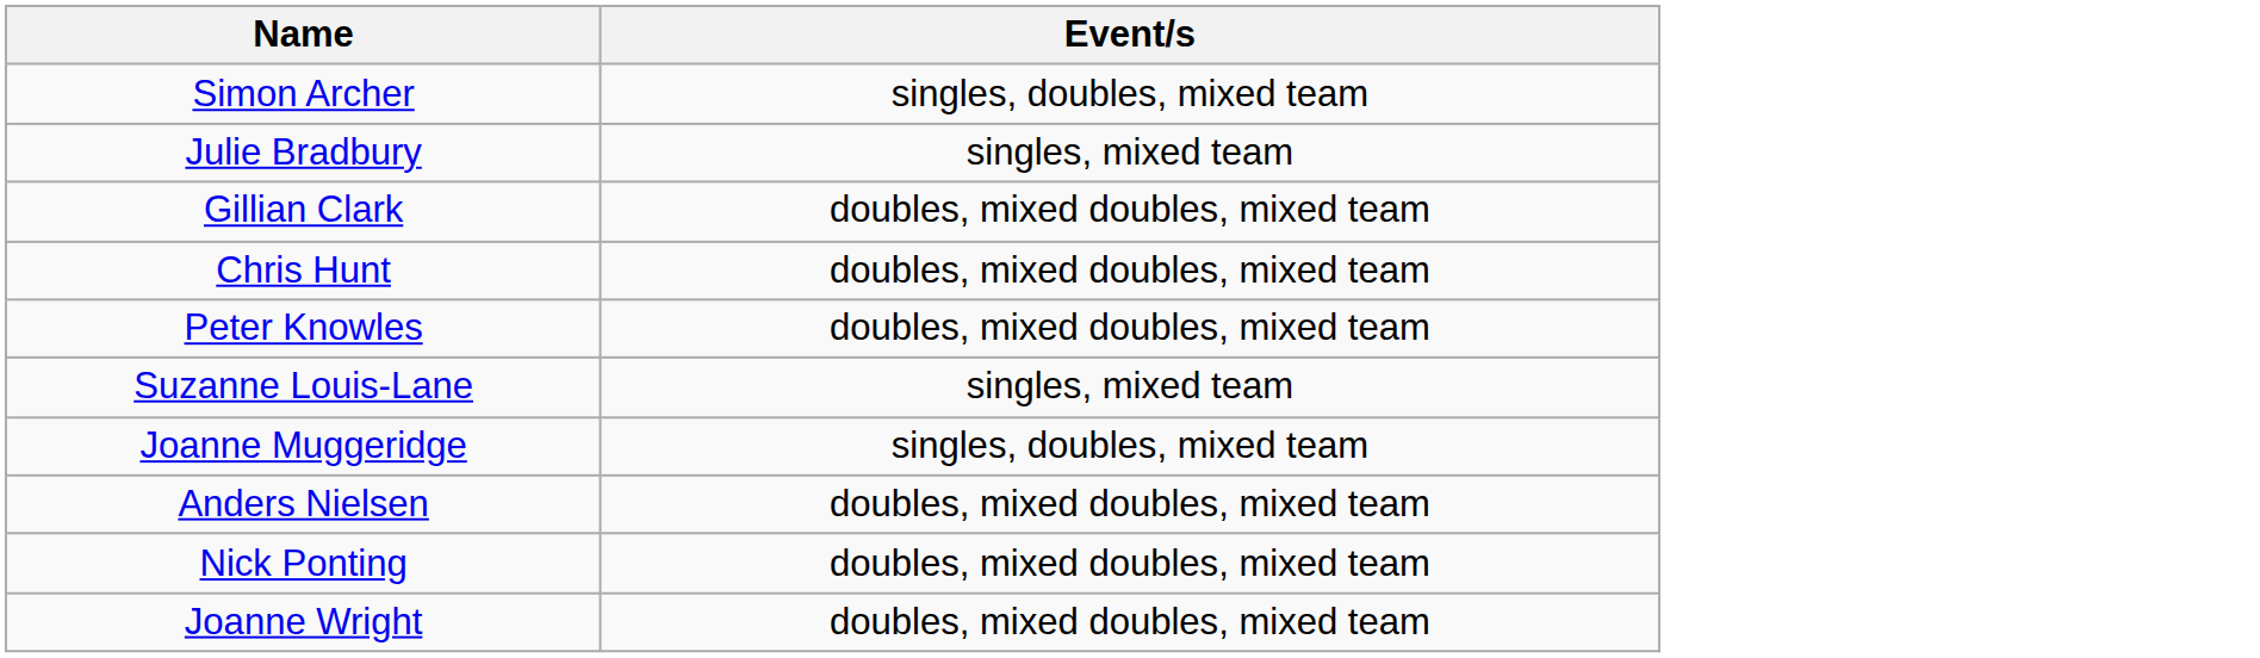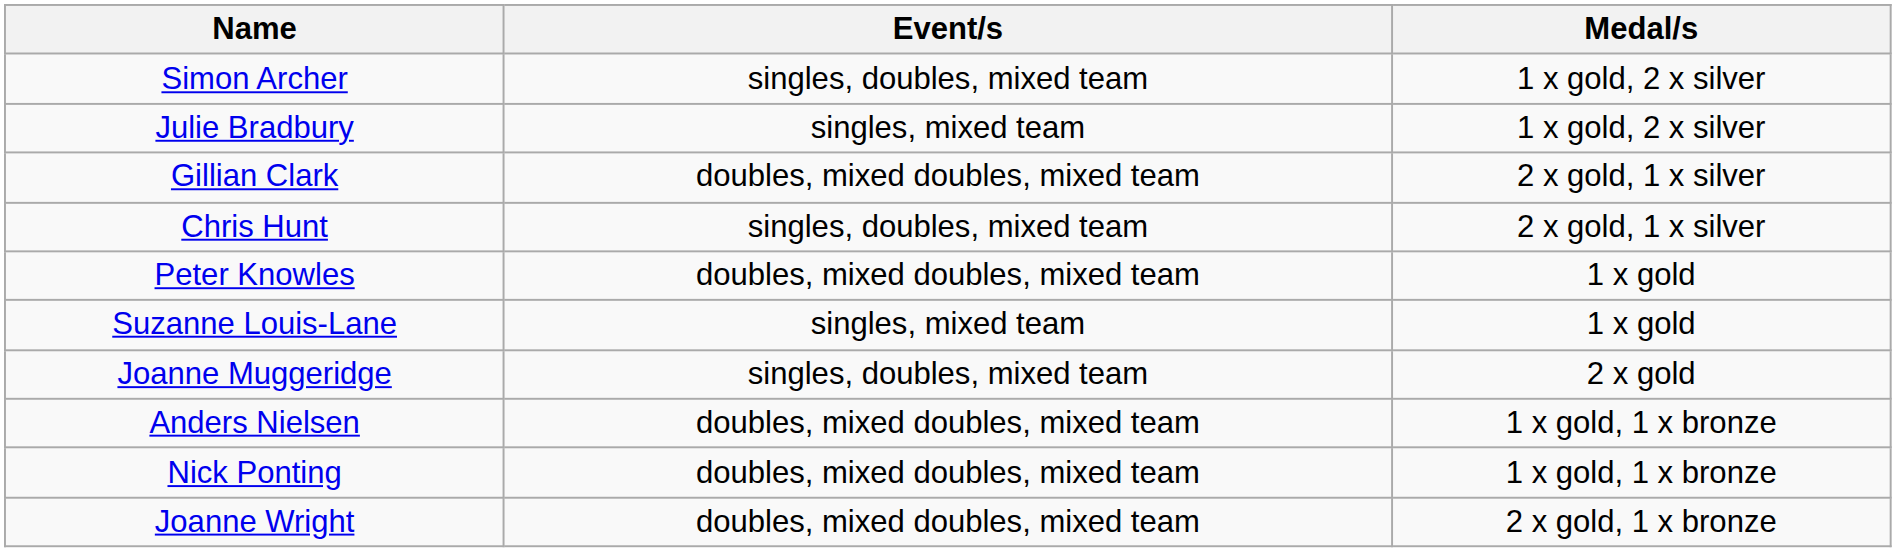+ column: Medal/s | 1 x gold, 2 x silver | 1 x gold, 2 x silver | 2 x gold, 1 x silver | 2 x gold, 1 x silver | 1 x gold | 1 x gold | 2 x gold | 1 x gold, 1 x bronze | 1 x gold, 1 x bronze | 2 x gold, 1 x bronze
Chris Hunt | Event/s: doubles, mixed doubles, mixed team -> singles, doubles, mixed team
